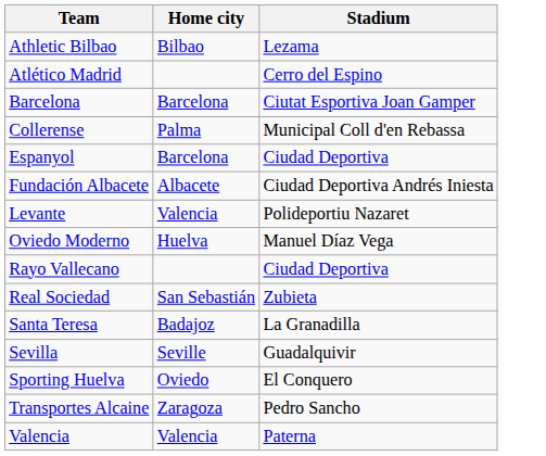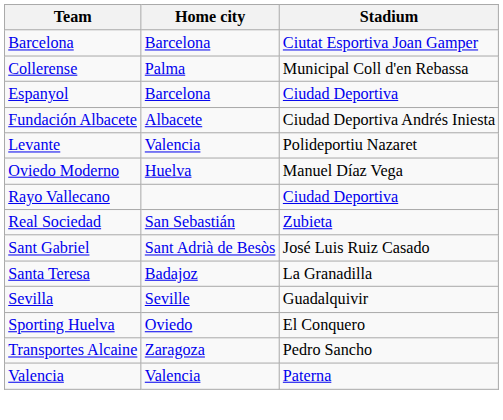- row: Athletic Bilbao | Bilbao | Lezama
- row: Atlético Madrid | Cerro del Espino
+ row: Sant Gabriel | Sant Adrià de Besòs | José Luis Ruiz Casado
